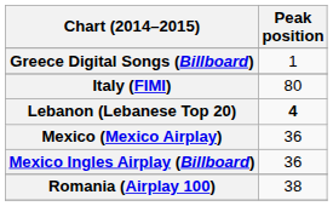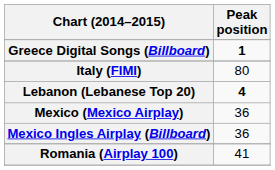Greece Digital Songs (Billboard) | Peak position: normal -> bold
Romania (Airplay 100) | Peak position: 38 -> 41
